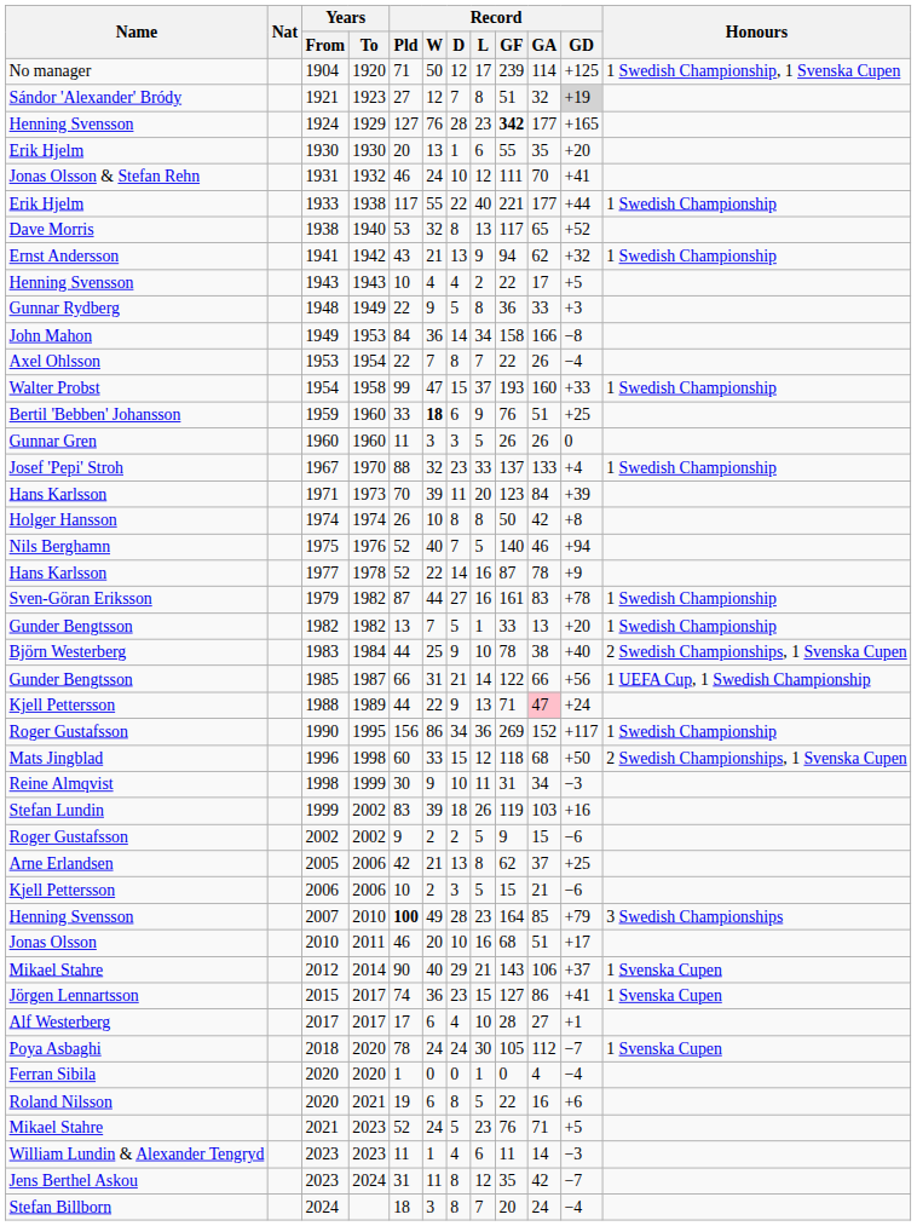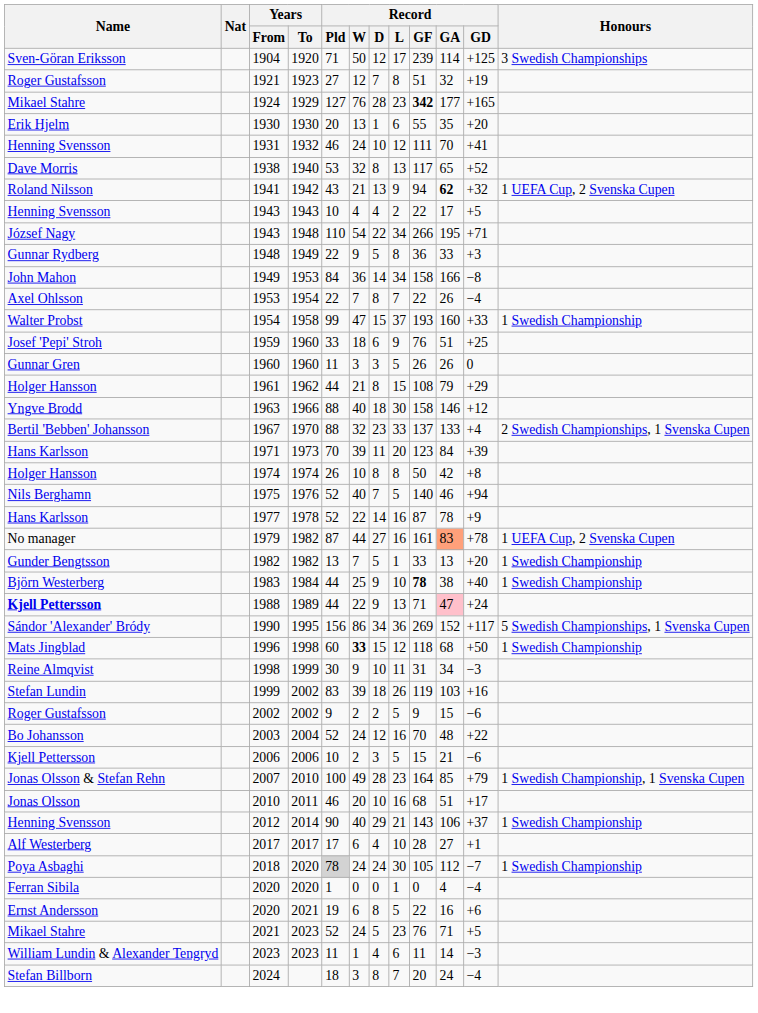1904 | Name: No manager -> Sven-Göran Eriksson
1904 | Honours: 1 Swedish Championship, 1 Svenska Cupen -> 3 Swedish Championships
1921 | Name: Sándor 'Alexander' Bródy -> Roger Gustafsson
1921 | Record / GD: lightgrey background -> no background
1924 | Name: Henning Svensson -> Mikael Stahre
1931 | Name: Jonas Olsson & Stefan Rehn -> Henning Svensson
- row: Erik Hjelm | 1933 | 1938 | 117 | 55 | 22 | 40 | 221 | 177 | +44 | 1 Swedish Championship
1941 | Name: Ernst Andersson -> Roland Nilsson
1941 | Record / GA: normal -> bold
1941 | Honours: 1 Swedish Championship -> 1 UEFA Cup, 2 Svenska Cupen
+ row: József Nagy | 1943 | 1948 | 110 | 54 | 22 | 34 | 266 | 195 | +71
1959 | Name: Bertil 'Bebben' Johansson -> Josef 'Pepi' Stroh
1959 | Record / W: bold -> normal
+ row: Holger Hansson | 1961 | 1962 | 44 | 21 | 8 | 15 | 108 | 79 | +29
+ row: Yngve Brodd | 1963 | 1966 | 88 | 40 | 18 | 30 | 158 | 146 | +12
1967 | Name: Josef 'Pepi' Stroh -> Bertil 'Bebben' Johansson
1967 | Honours: 1 Swedish Championship -> 2 Swedish Championships, 1 Svenska Cupen
1979 | Name: Sven-Göran Eriksson -> No manager
1979 | Record / GA: no background -> lightsalmon background
1979 | Honours: 1 Swedish Championship -> 1 UEFA Cup, 2 Svenska Cupen
1983 | Record / GF: normal -> bold
1983 | Honours: 2 Swedish Championships, 1 Svenska Cupen -> 1 Swedish Championship
- row: Gunder Bengtsson | 1985 | 1987 | 66 | 31 | 21 | 14 | 122 | 66 | +56 | 1 UEFA Cup, 1 Swedish Championship
1988 | Name: normal -> bold
1990 | Name: Roger Gustafsson -> Sándor 'Alexander' Bródy
1990 | Honours: 1 Swedish Championship -> 5 Swedish Championships, 1 Svenska Cupen
1996 | Record / W: normal -> bold
1996 | Honours: 2 Swedish Championships, 1 Svenska Cupen -> 1 Swedish Championship
+ row: Bo Johansson | 2003 | 2004 | 52 | 24 | 12 | 16 | 70 | 48 | +22
- row: Arne Erlandsen | 2005 | 2006 | 42 | 21 | 13 | 8 | 62 | 37 | +25
2007 | Name: Henning Svensson -> Jonas Olsson & Stefan Rehn
2007 | Record / Pld: bold -> normal
2007 | Honours: 3 Swedish Championships -> 1 Swedish Championship, 1 Svenska Cupen
2012 | Name: Mikael Stahre -> Henning Svensson
2012 | Honours: 1 Svenska Cupen -> 1 Swedish Championship
- row: Jörgen Lennartsson | 2015 | 2017 | 74 | 36 | 23 | 15 | 127 | 86 | +41 | 1 Svenska Cupen
2018 | Record / Pld: no background -> lightgrey background
2018 | Honours: 1 Svenska Cupen -> 1 Swedish Championship
2020 / 2021 | Name: Roland Nilsson -> Ernst Andersson
- row: Jens Berthel Askou | 2023 | 2024 | 31 | 11 | 8 | 12 | 35 | 42 | −7
